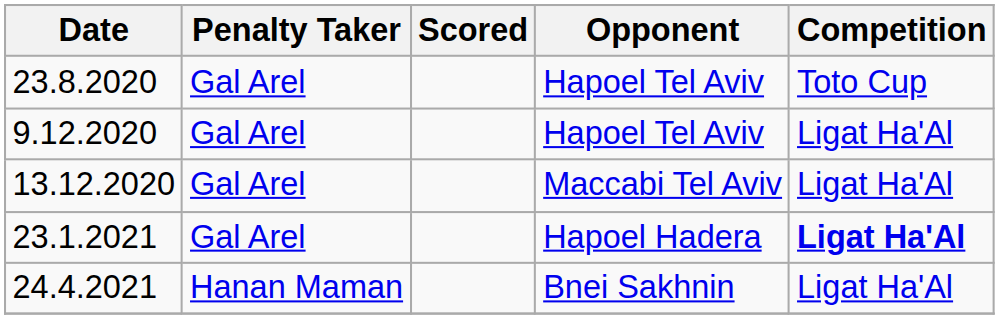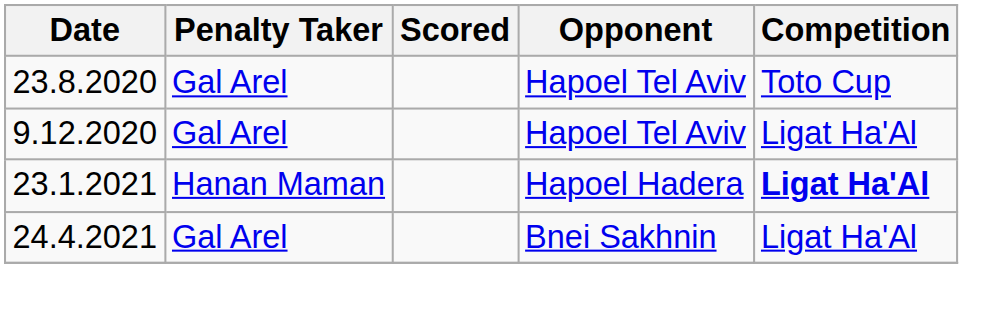- row: 13.12.2020 | Gal Arel | Maccabi Tel Aviv | Ligat Ha'Al
23.1.2021 | Penalty Taker: Gal Arel -> Hanan Maman
24.4.2021 | Penalty Taker: Hanan Maman -> Gal Arel
